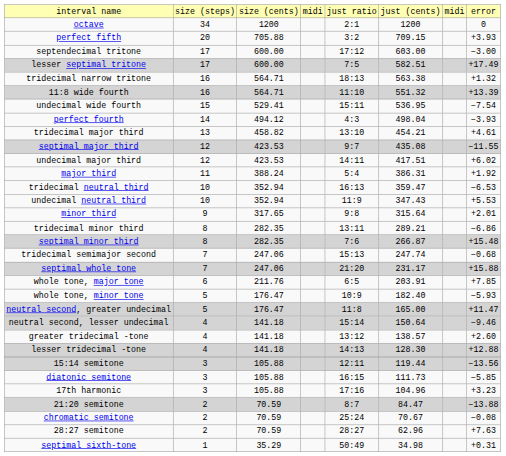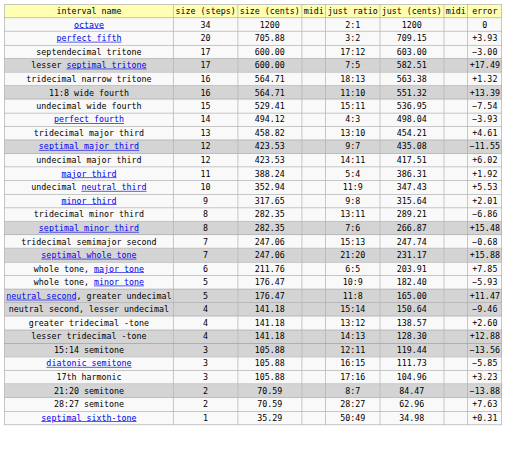- row: tridecimal neutral third | 10 | 352.94 | 16:13 | 359.47 | −6.53
- row: chromatic semitone | 2 | 70.59 | 25:24 | 70.67 | −0.08
